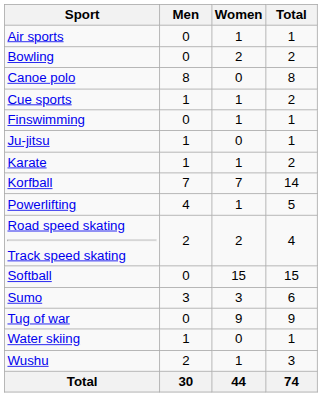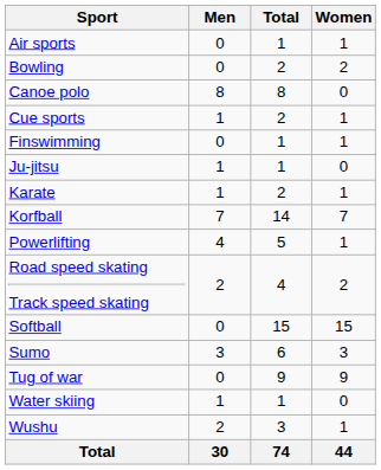columns swapped: Women <-> Total
